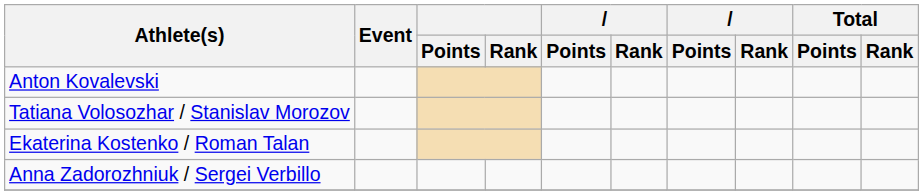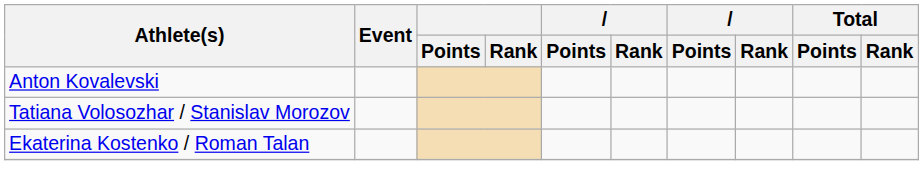- row: Anna Zadorozhniuk / Sergei Verbillo
